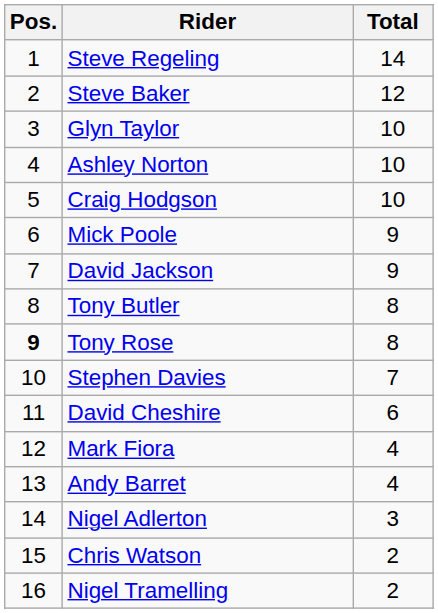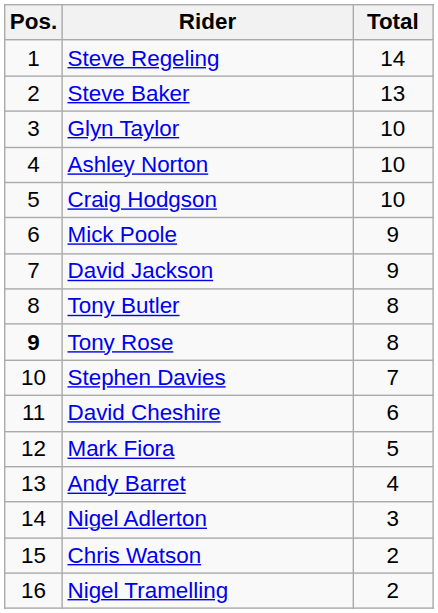Steve Baker | Total: 12 -> 13
Mark Fiora | Total: 4 -> 5
